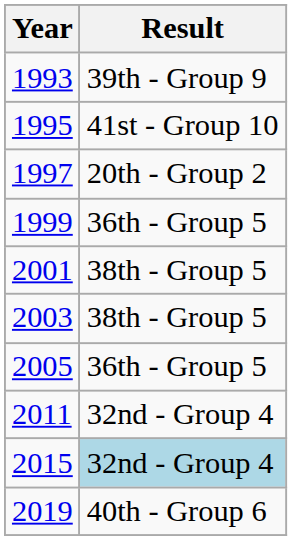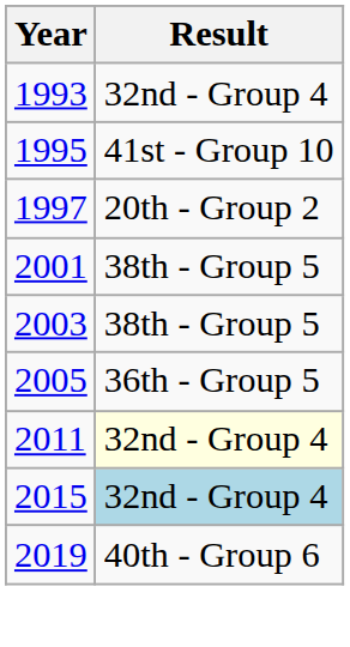1993 | Result: 39th - Group 9 -> 32nd - Group 4
- row: 1999 | 36th - Group 5
2011 | Result: no background -> lightyellow background
